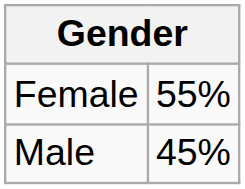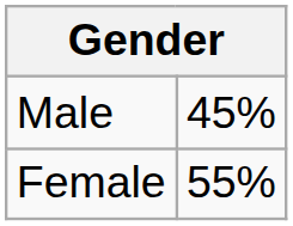rows swapped: Male <-> Female
